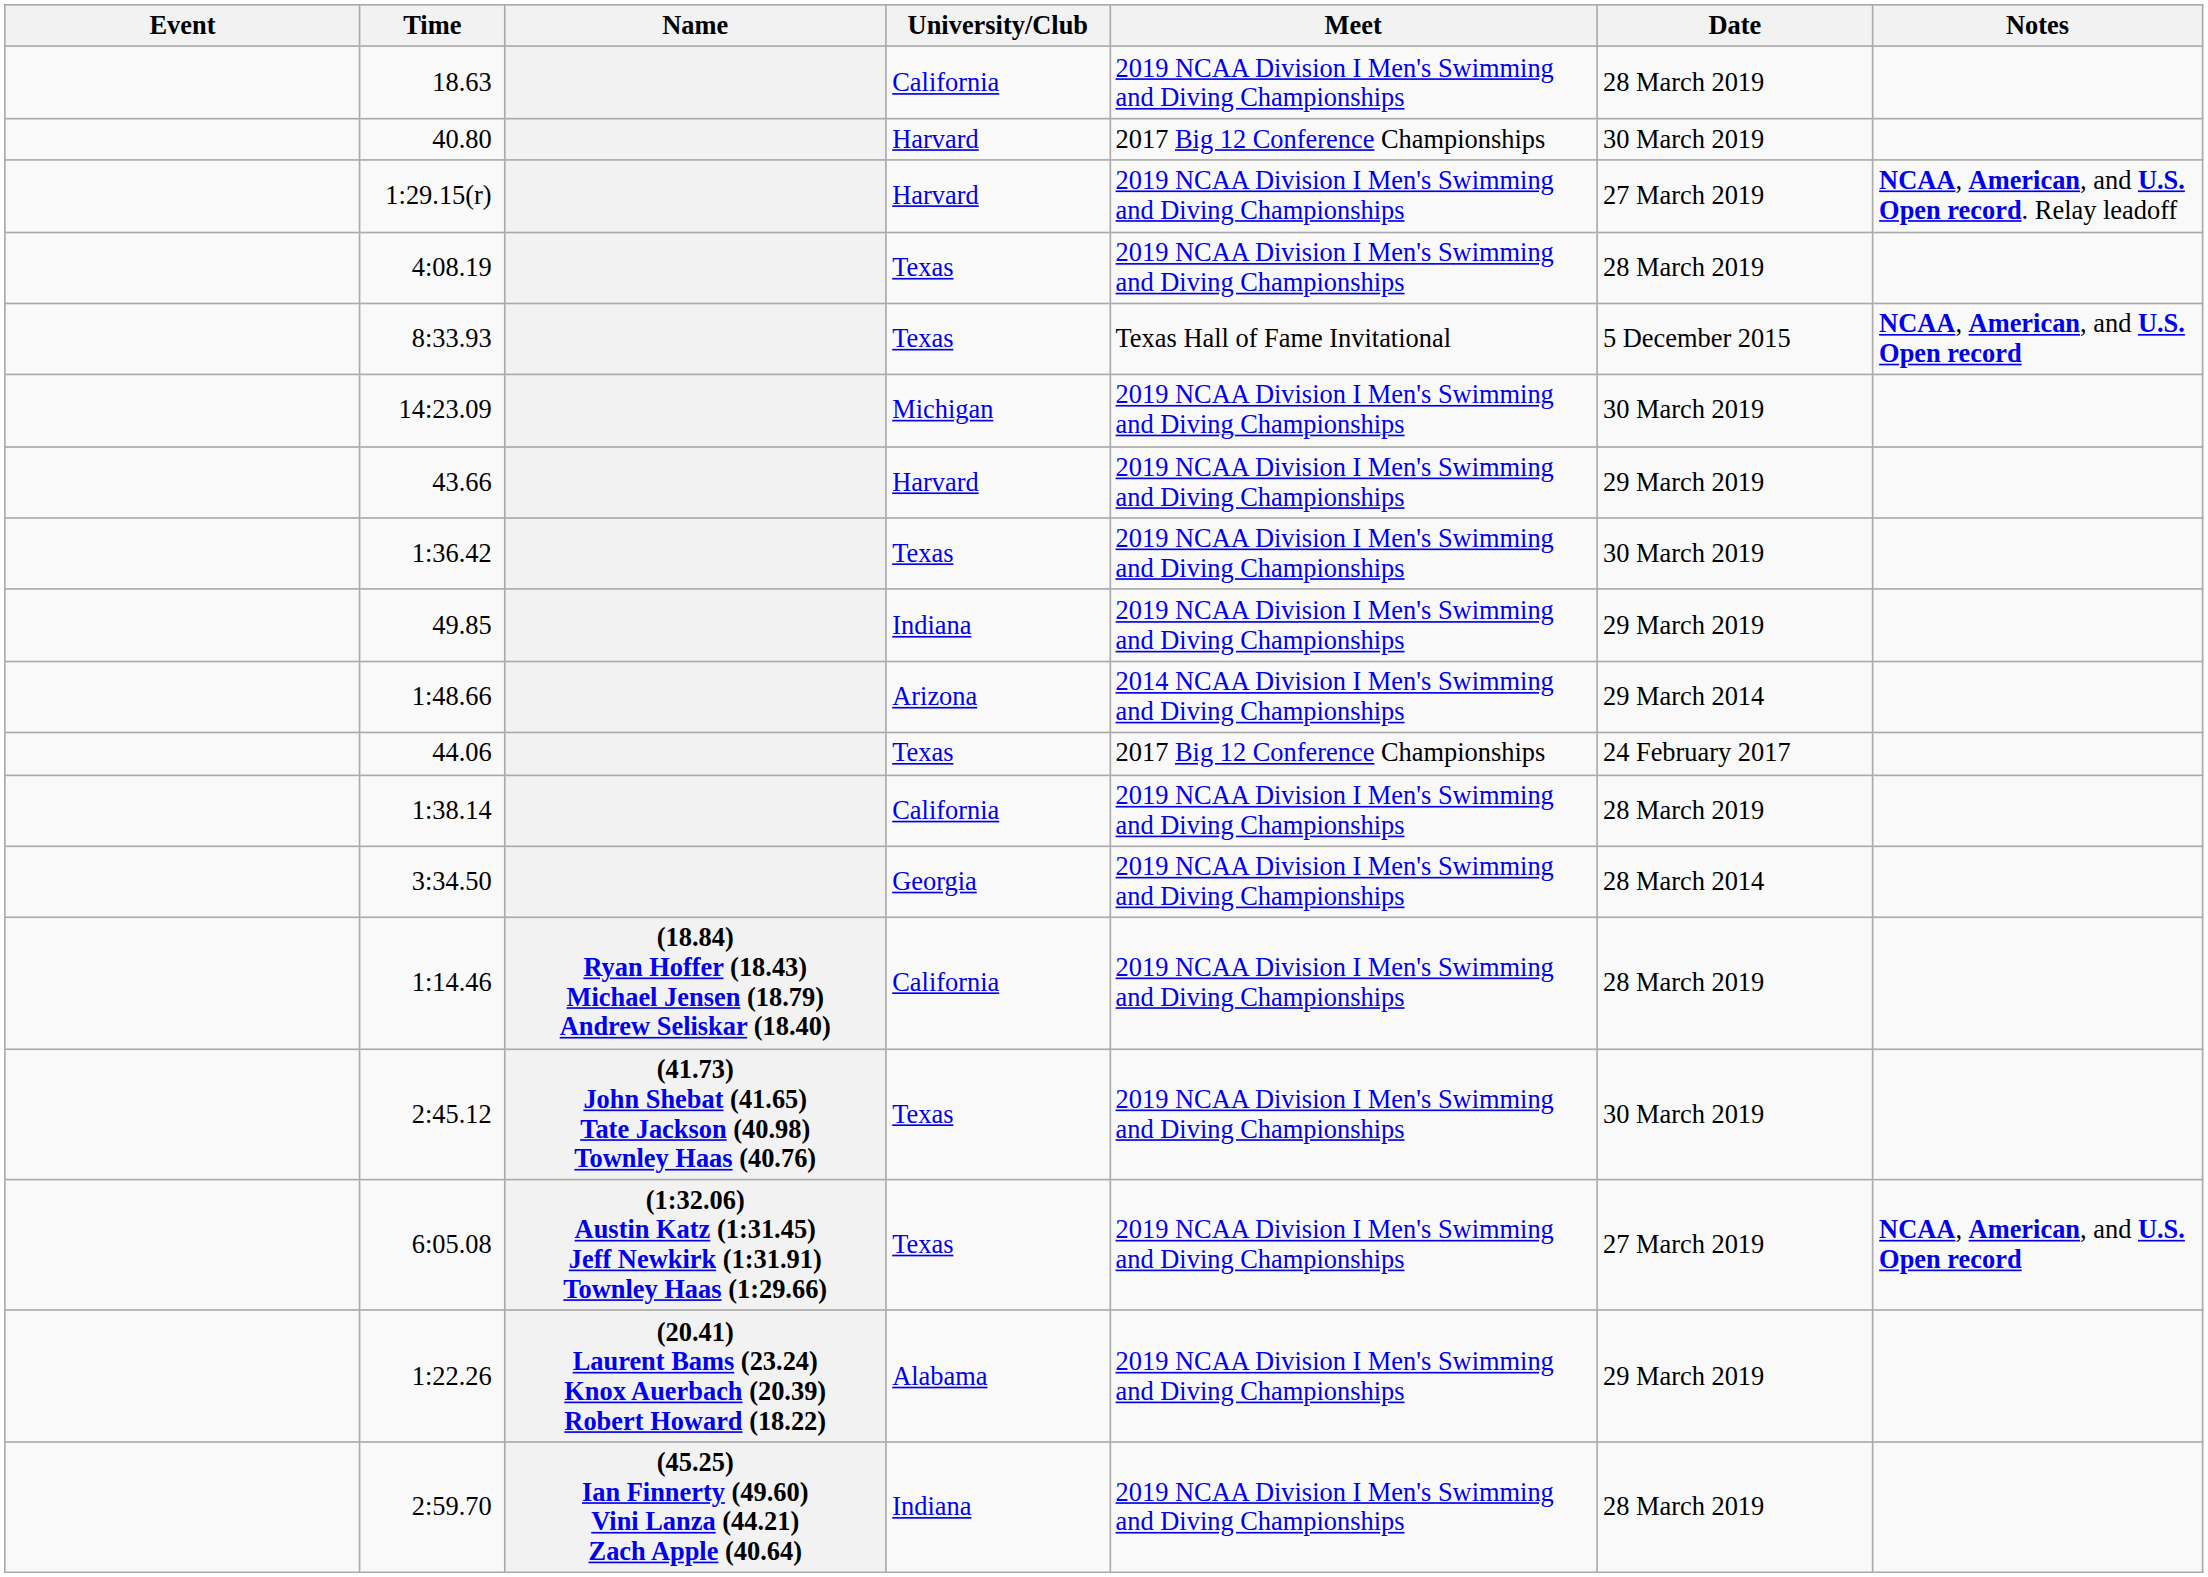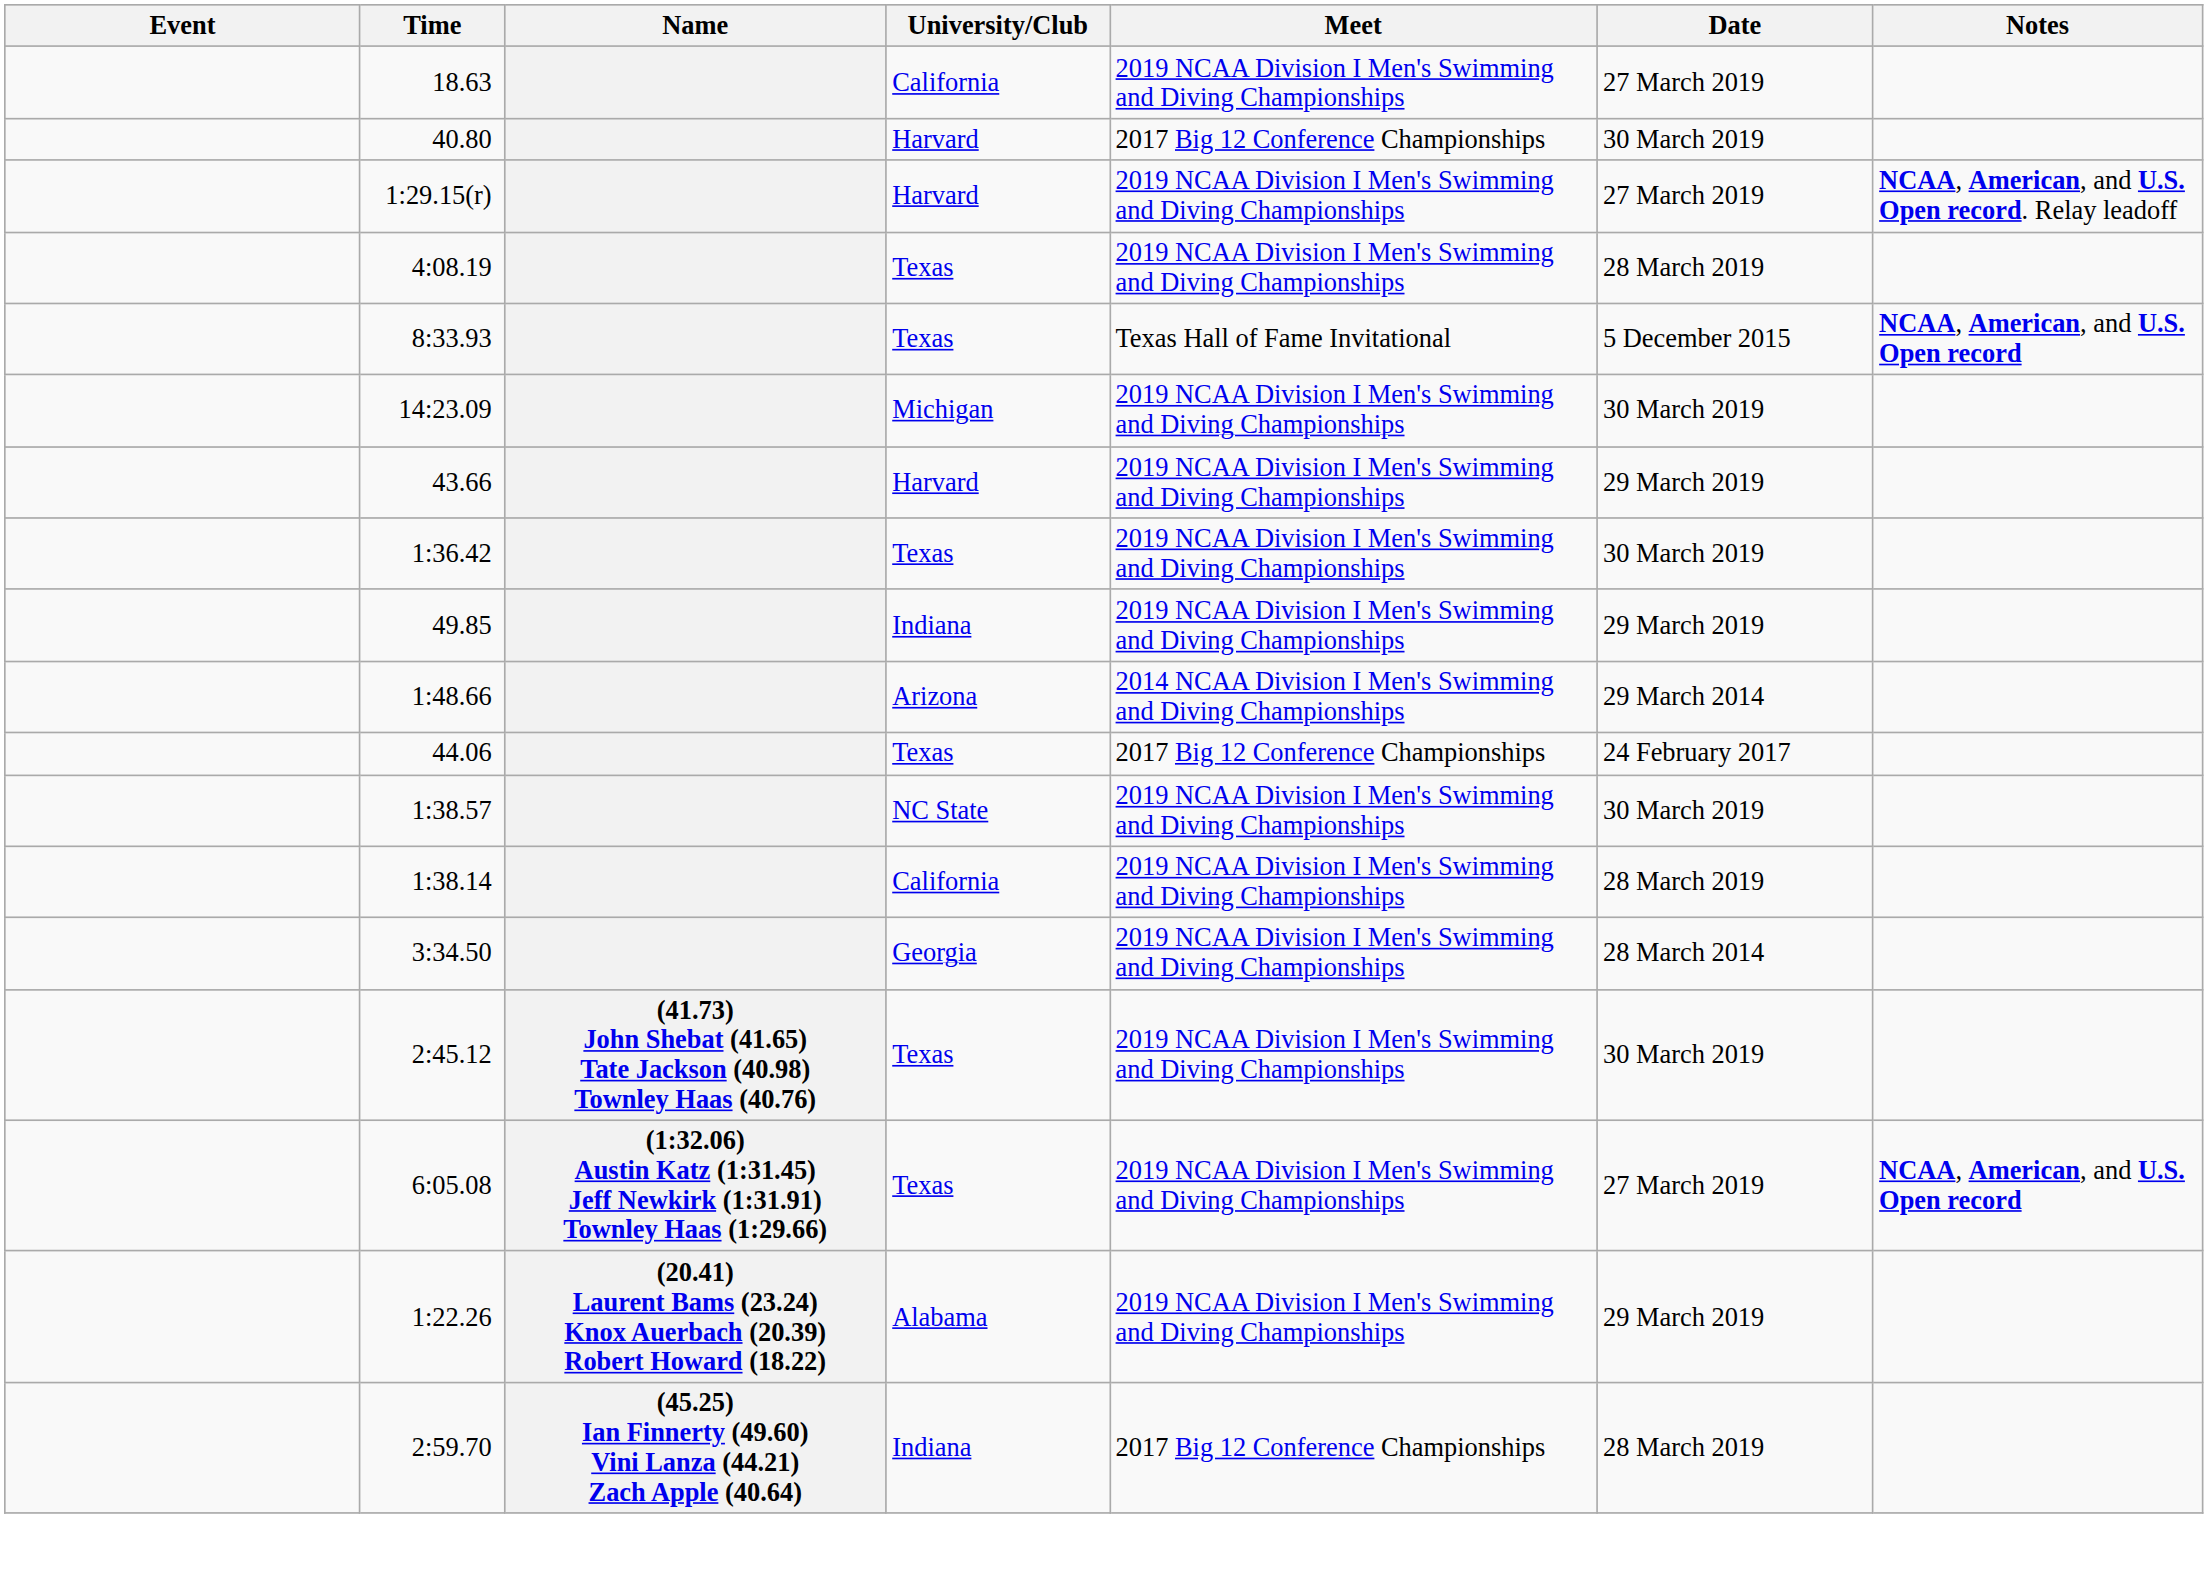18.63 | Date: 28 March 2019 -> 27 March 2019
+ row: 1:38.57 | NC State | 2019 NCAA Division I Men's Swimming and Diving Championships | 30 March 2019
- row: 1:14.46 | (18.84) Ryan Hoffer (18.43) Michael Jensen (18.79) Andrew Seliskar (18.40) | California | 2019 NCAA Division I Men's Swimming and Diving Championships | 28 March 2019
2:59.70 | Meet: 2019 NCAA Division I Men's Swimming and Diving Championships -> 2017 Big 12 Conference Championships
